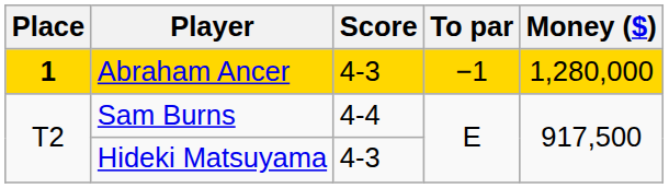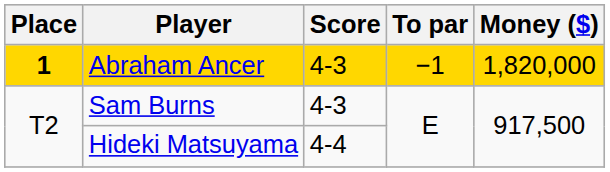Abraham Ancer | Money ($): 1,280,000 -> 1,820,000
Sam Burns | Score: 4-4 -> 4-3
Hideki Matsuyama | Score: 4-3 -> 4-4
